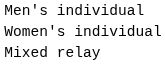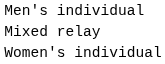rows swapped: Women's individual <-> Mixed relay
